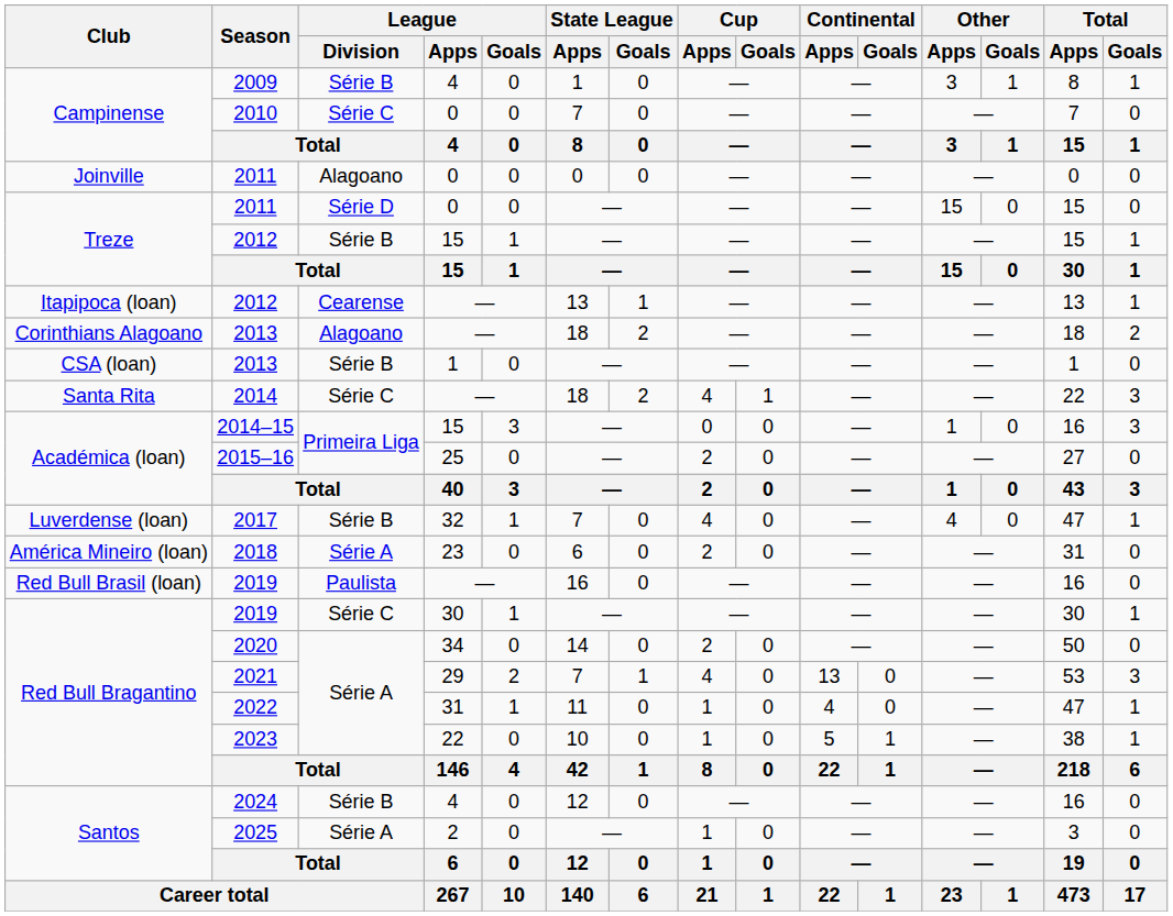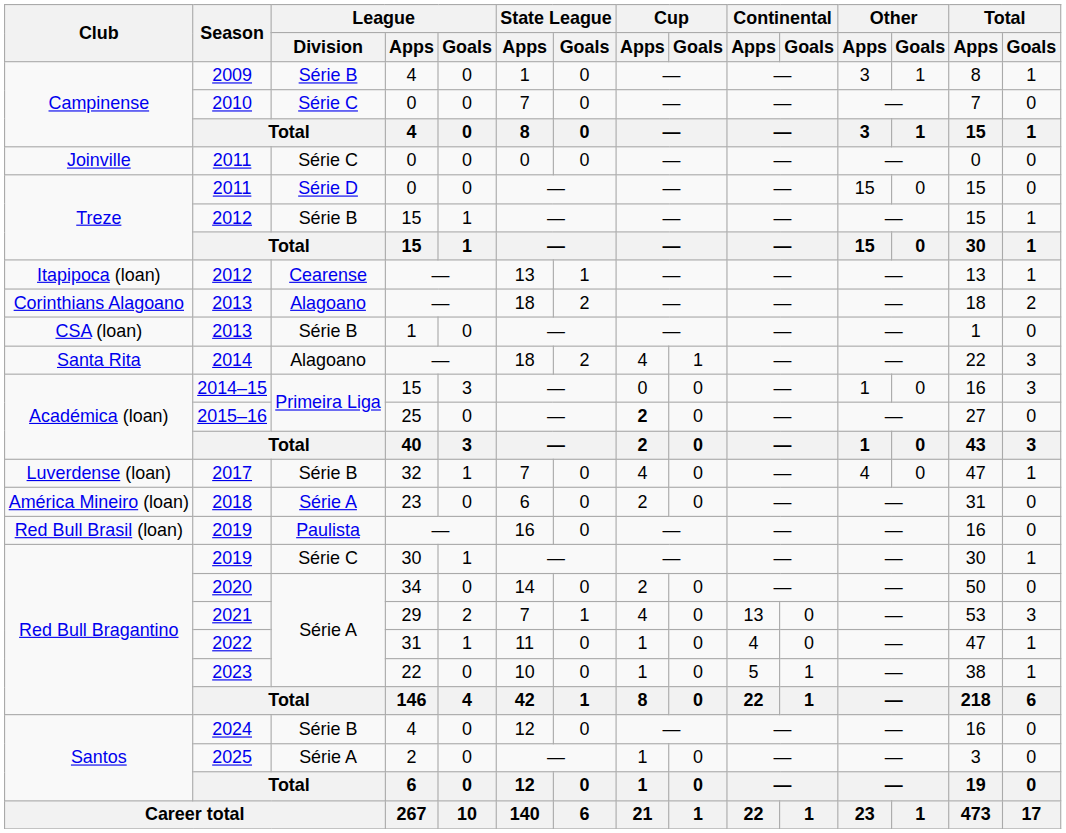Joinville / 2011 | League / Division: Alagoano -> Série C
2014 | League / Division: Série C -> Alagoano
2015–16 | Cup / Apps: normal -> bold
